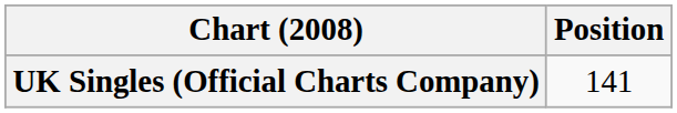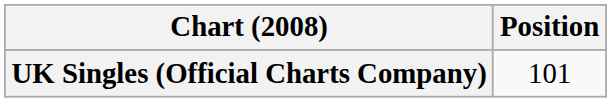UK Singles (Official Charts Company) | Position: 141 -> 101
